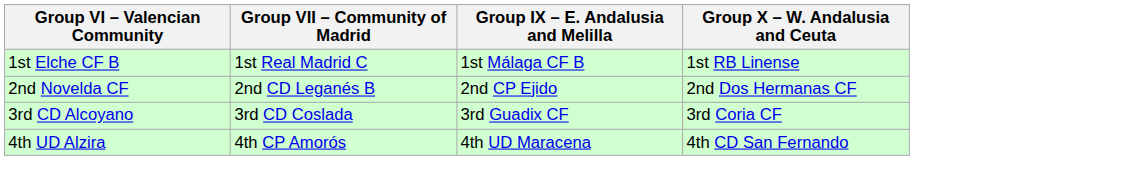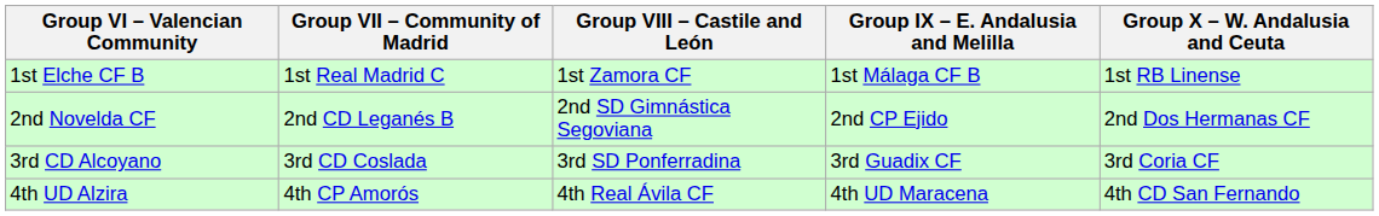+ column: Group VIII – Castile and León | 1st Zamora CF | 2nd SD Gimnástica Segoviana | 3rd SD Ponferradina | 4th Real Ávila CF
